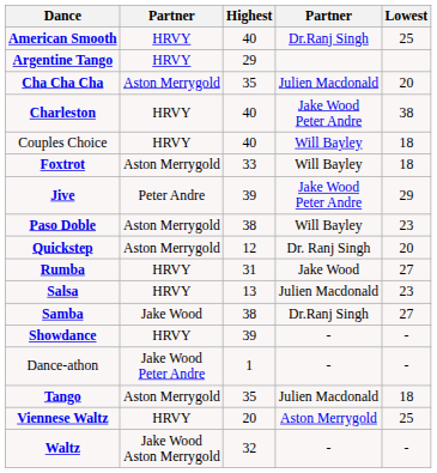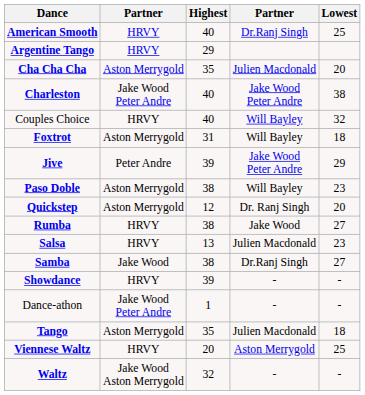Charleston | column 2: HRVY -> Jake Wood Peter Andre
Couples Choice | Lowest: 18 -> 32
Foxtrot | Highest: 33 -> 31
Rumba | Highest: 31 -> 38
